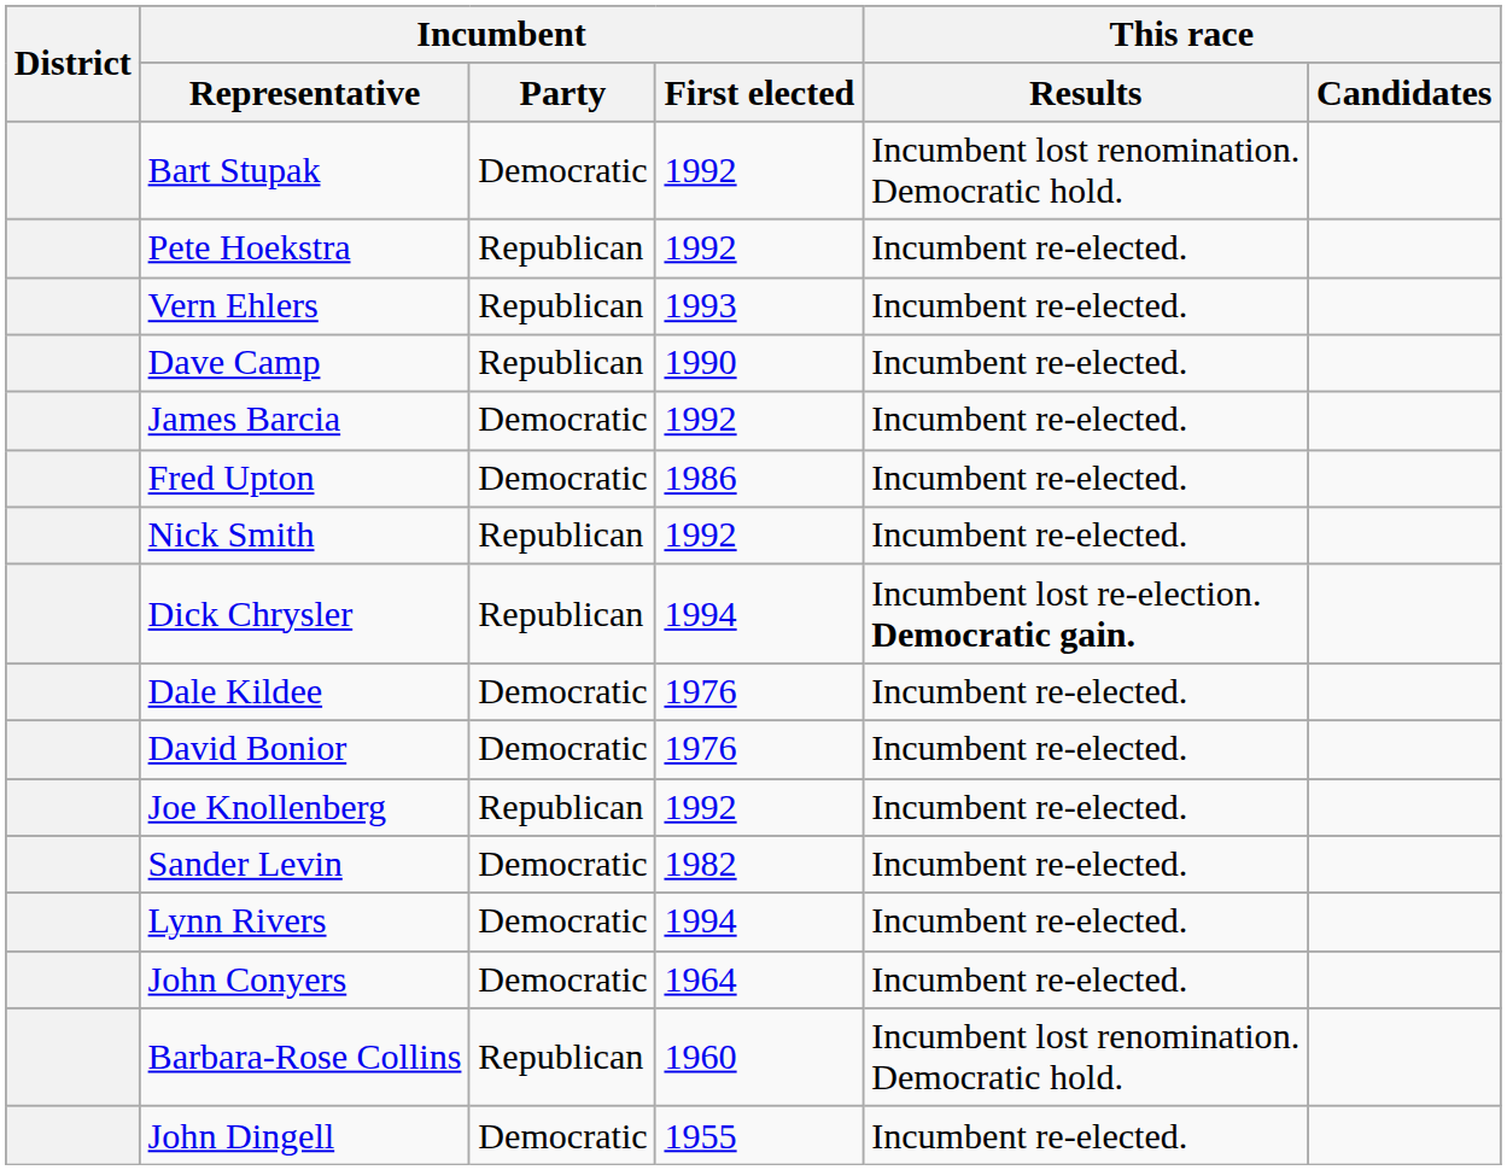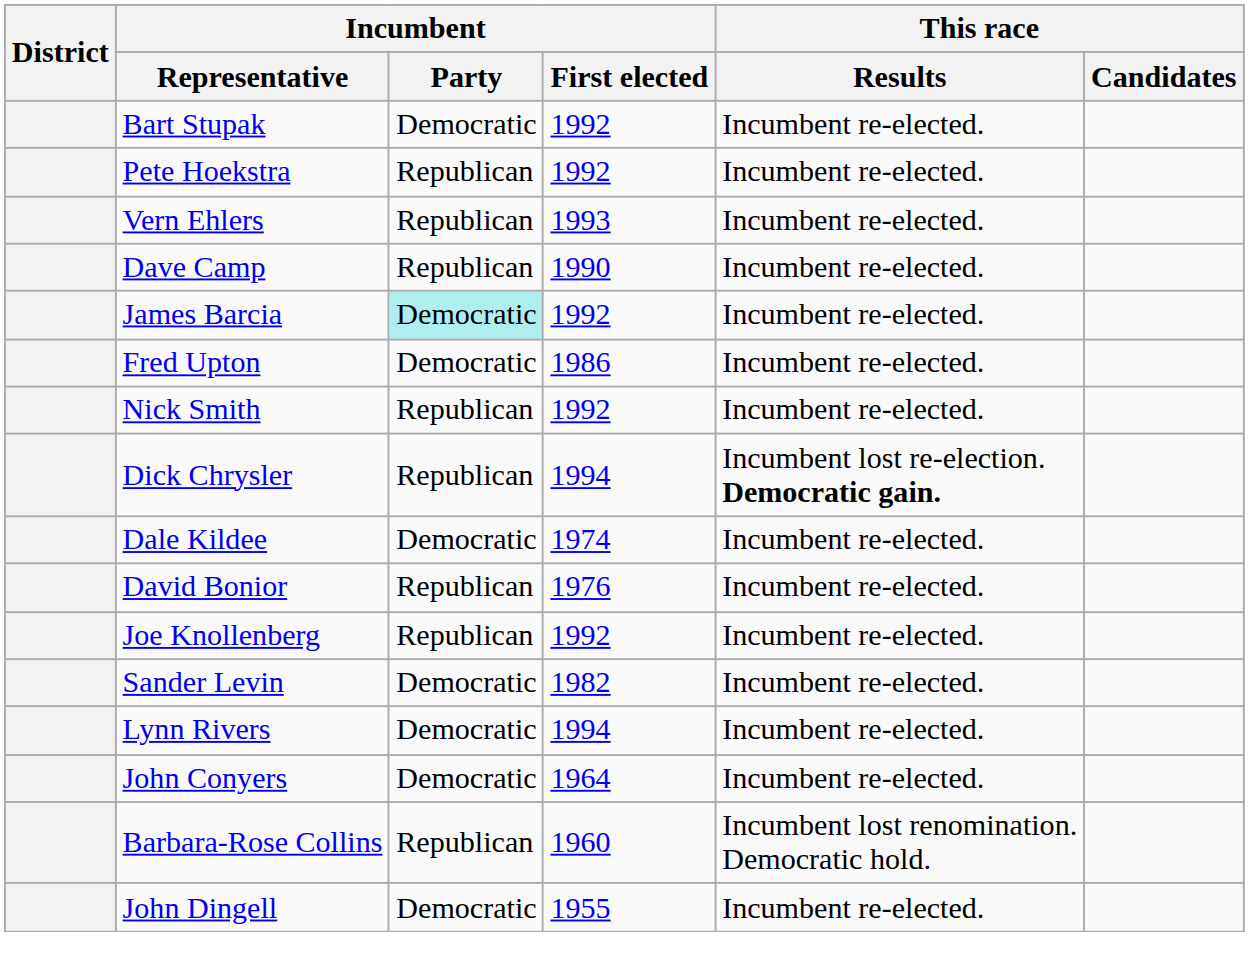Bart Stupak | This race / Results: Incumbent lost renomination. Democratic hold. -> Incumbent re-elected.
James Barcia | Incumbent / Party: no background -> paleturquoise background
Dale Kildee | Incumbent / First elected: 1976 -> 1974
David Bonior | Incumbent / Party: Democratic -> Republican
